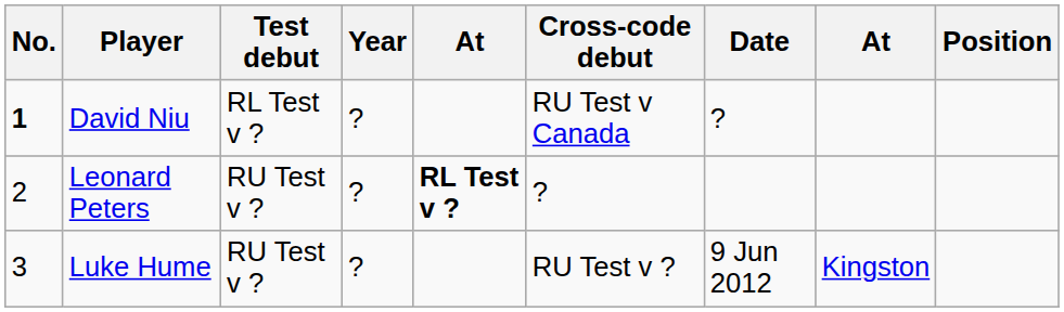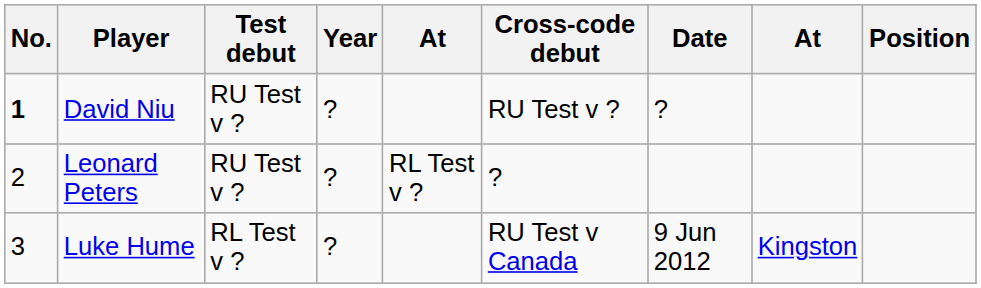David Niu | Test debut: RL Test v ? -> RU Test v ?
David Niu | Cross-code debut: RU Test v Canada -> RU Test v ?
Leonard Peters | column 5: bold -> normal
Luke Hume | Test debut: RU Test v ? -> RL Test v ?
Luke Hume | Cross-code debut: RU Test v ? -> RU Test v Canada
